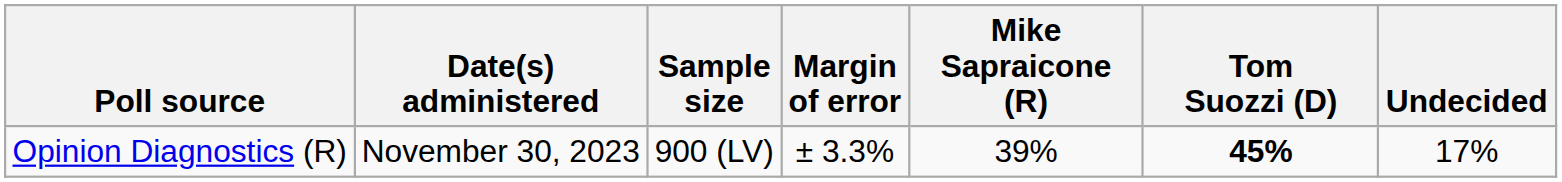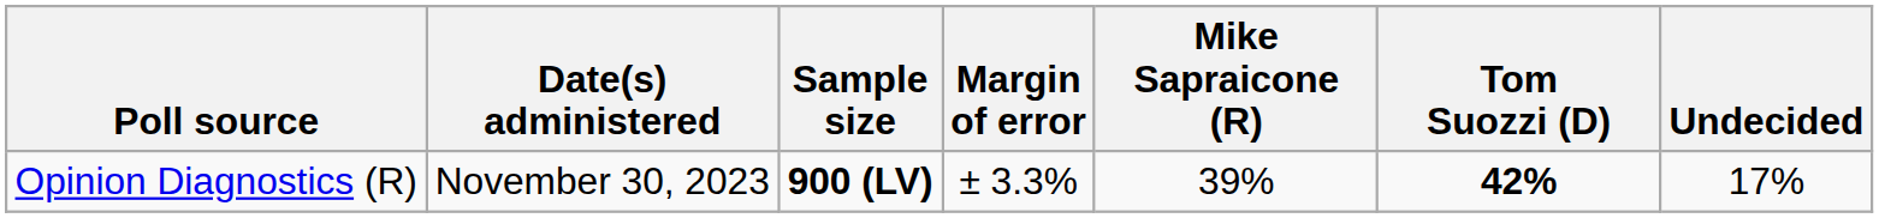Opinion Diagnostics (R) | Sample size: normal -> bold
Opinion Diagnostics (R) | Tom Suozzi (D): 45% -> 42%
